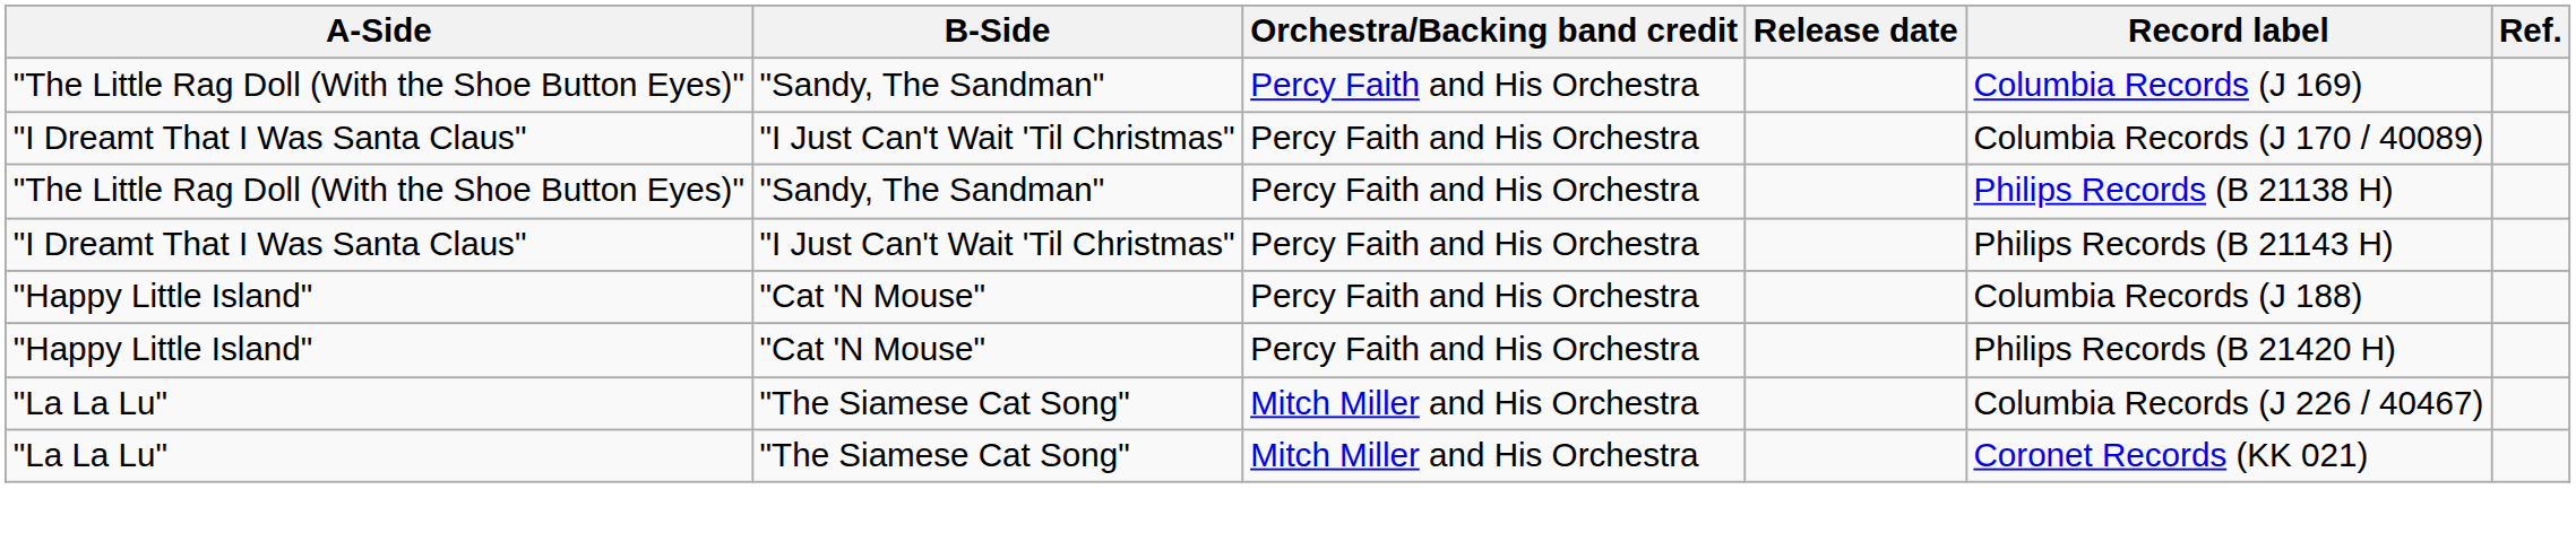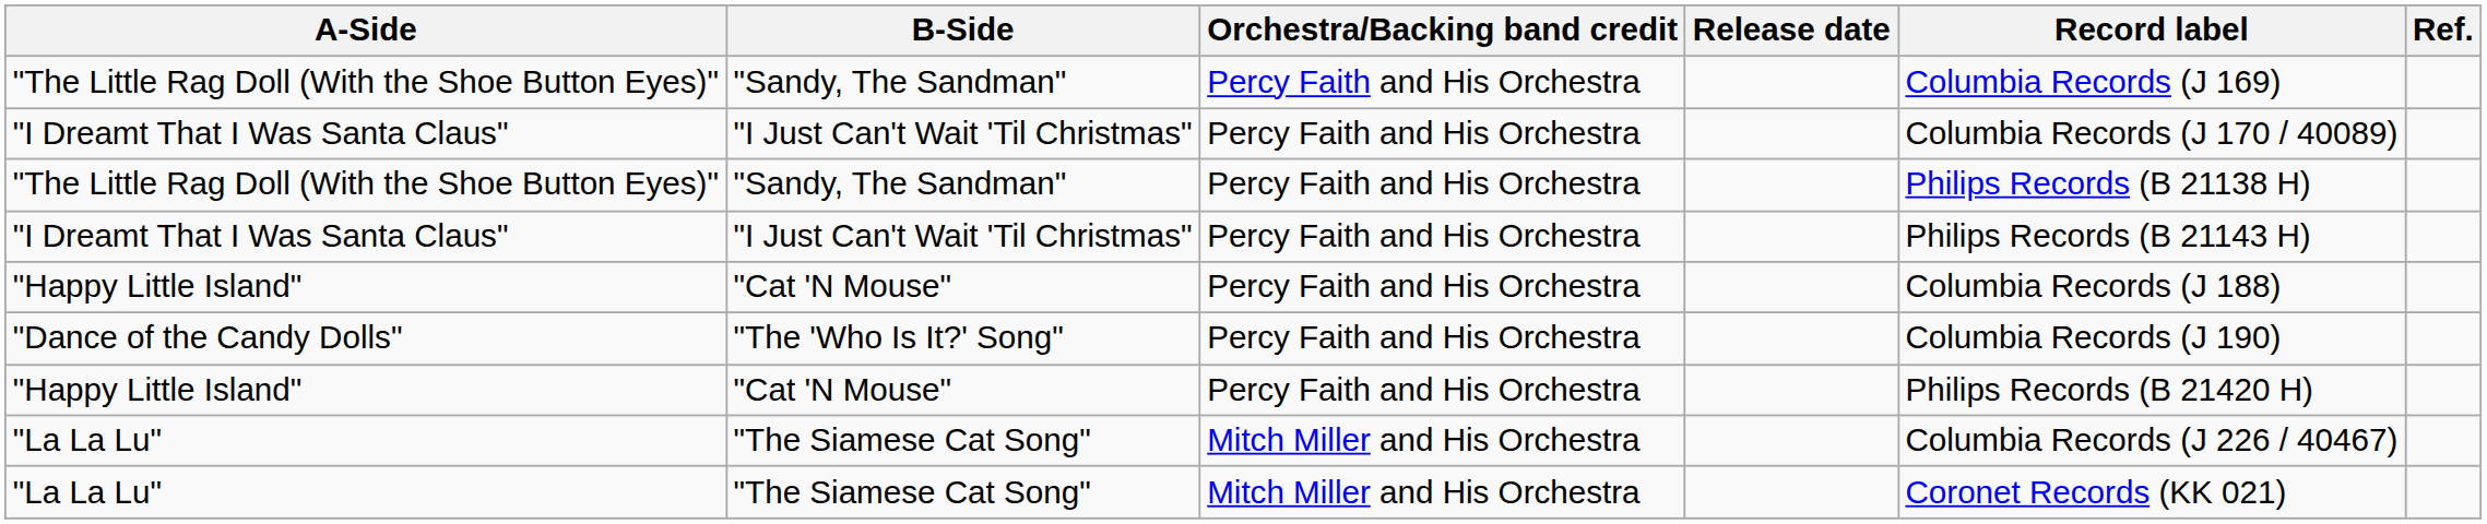+ row: "Dance of the Candy Dolls" | "The 'Who Is It?' Song" | Percy Faith and His Orchestra | Columbia Records (J 190)
